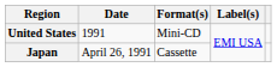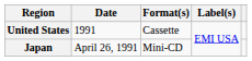United States | Format(s): Mini-CD -> Cassette
Japan | Format(s): Cassette -> Mini-CD
